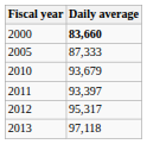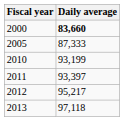2010 | Daily average: 93,679 -> 93,199
2012 | Daily average: 95,317 -> 95,217
